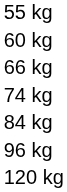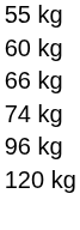- row: 84 kg
